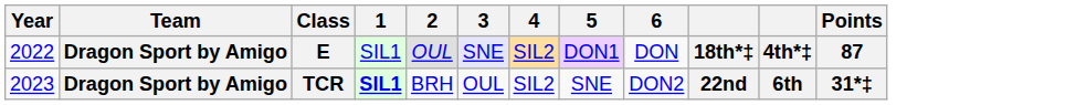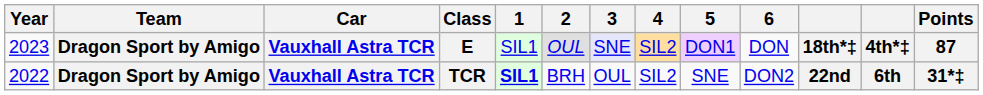+ column: Car | Vauxhall Astra TCR | Vauxhall Astra TCR
E | Year: 2022 -> 2023
TCR | Year: 2023 -> 2022
